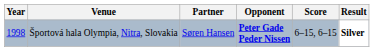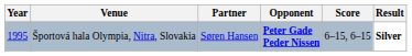Športová hala Olympia, Nitra, Slovakia | Year: 1998 -> 1995
